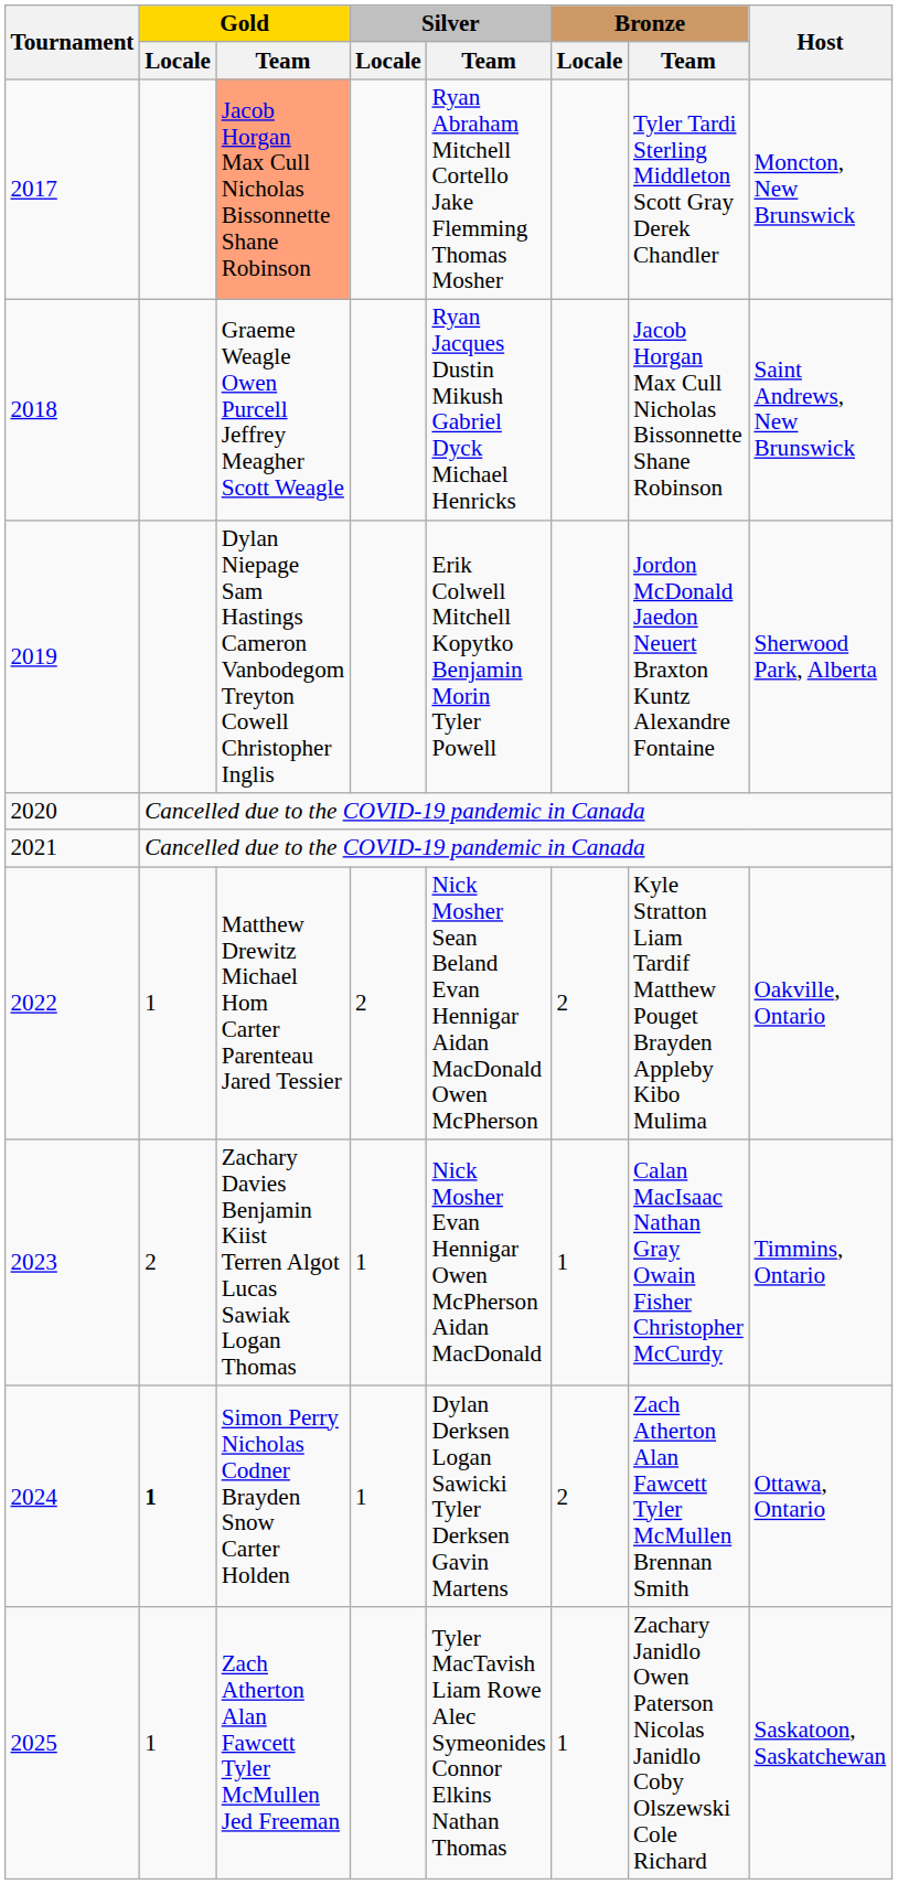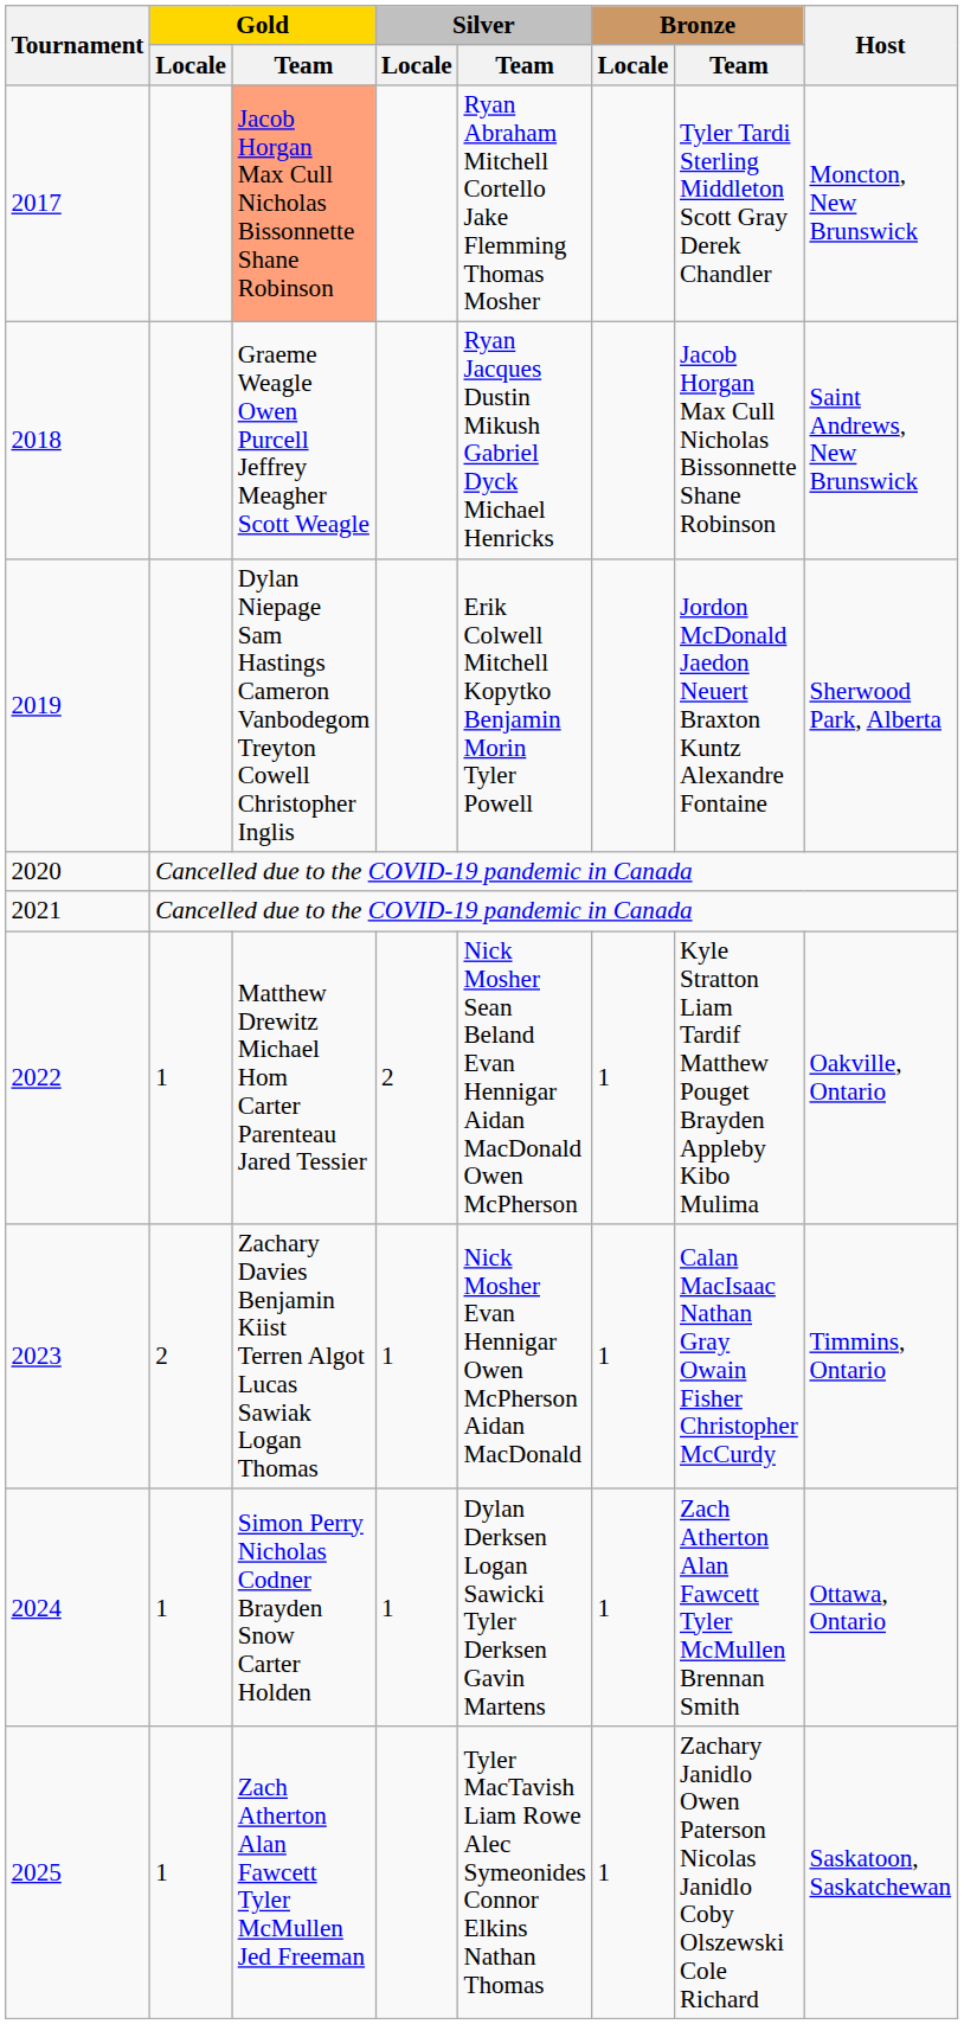2022 | Bronze / Locale: 2 -> 1
2024 | Gold / Locale: bold -> normal
2024 | Bronze / Locale: 2 -> 1
